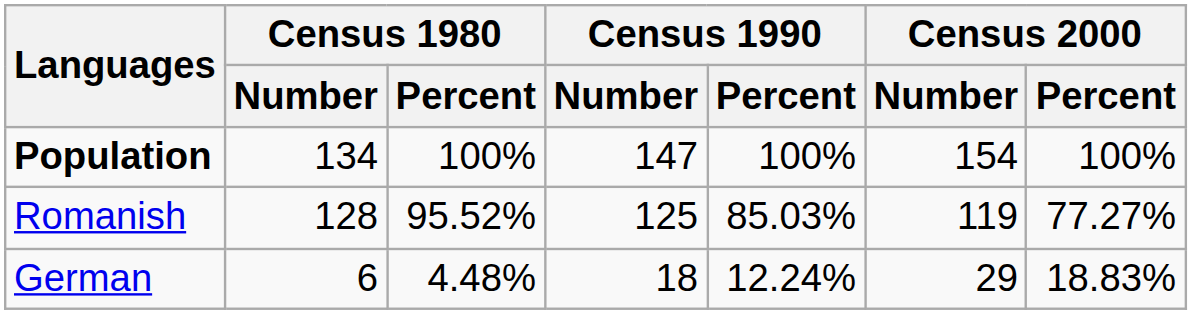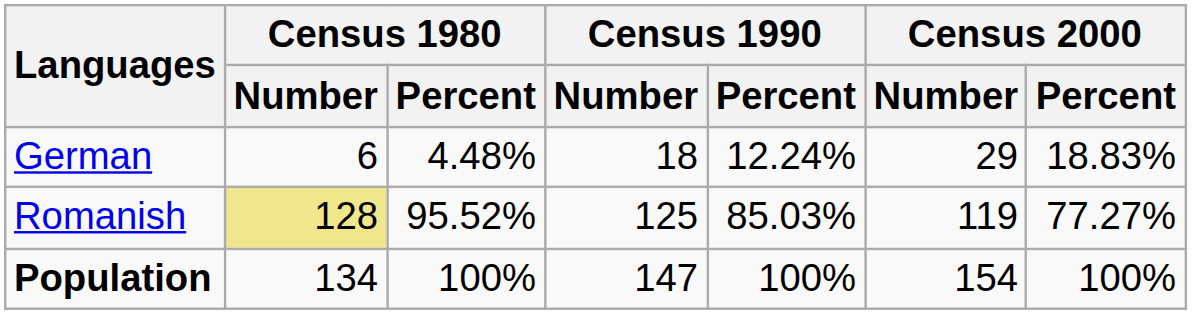rows swapped: German <-> Population
Romanish | Census 1980 / Number: no background -> khaki background
